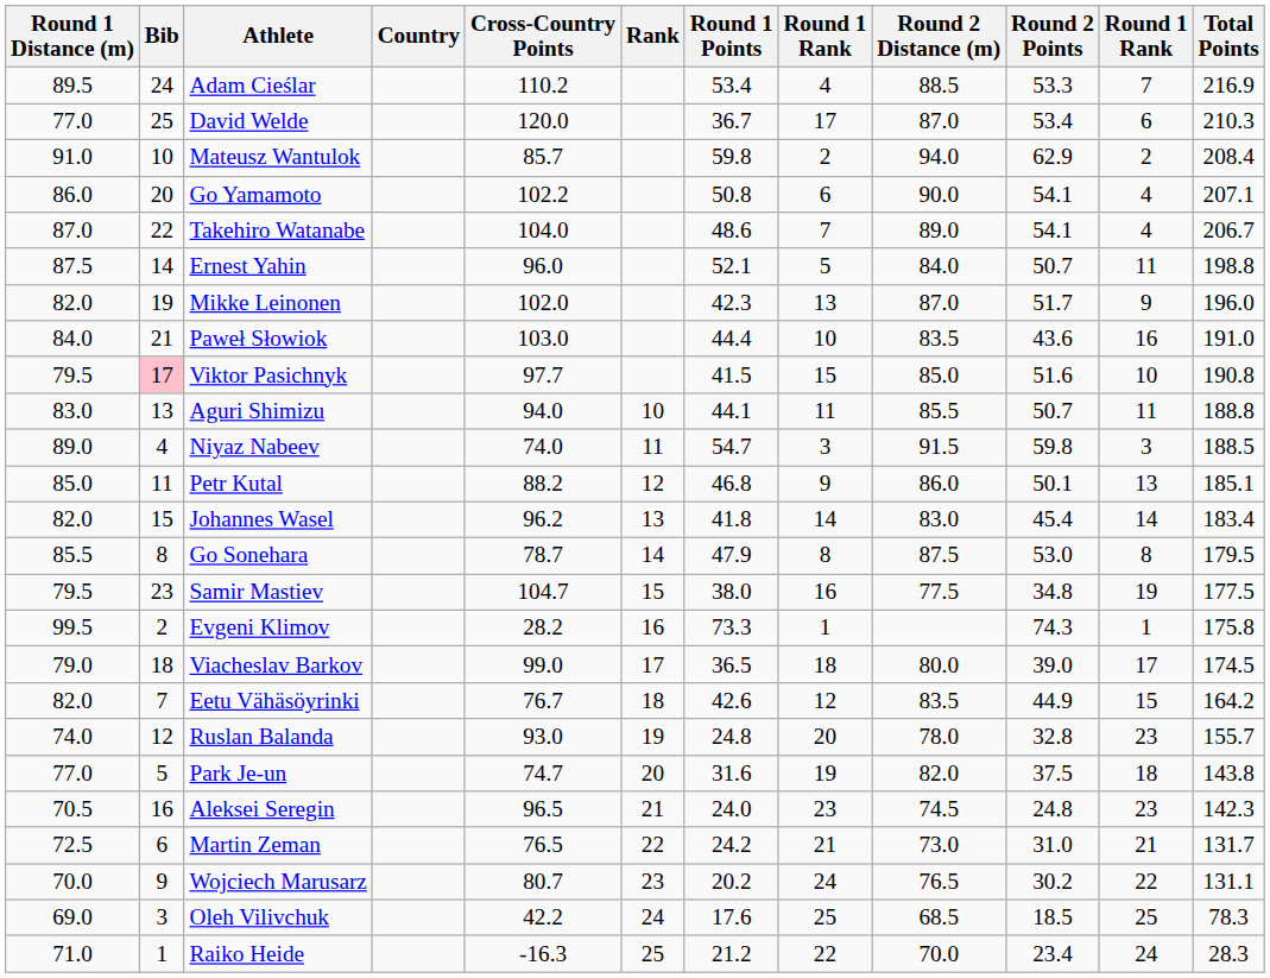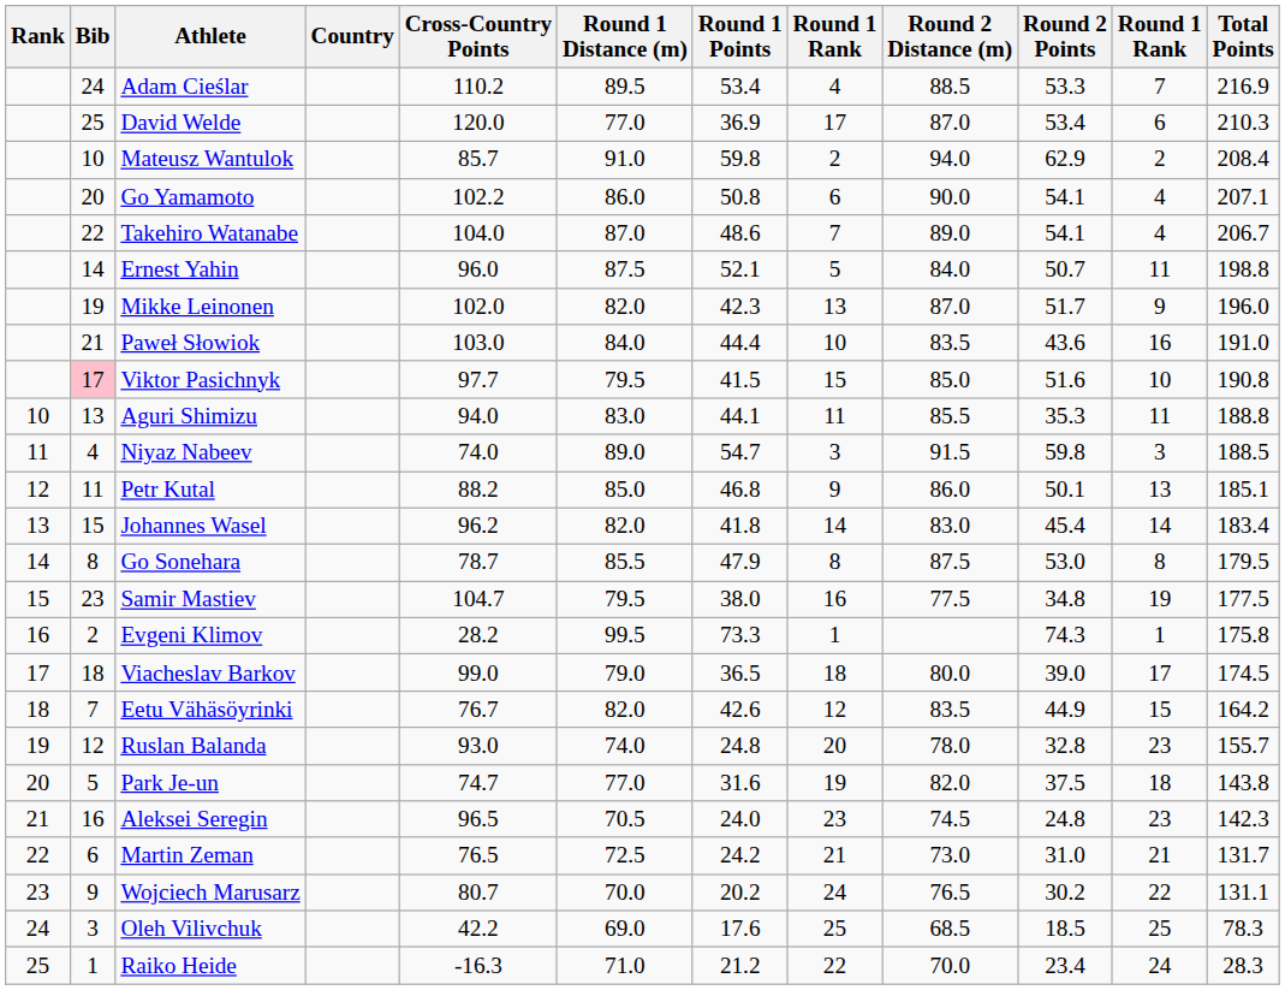columns swapped: Rank <-> Round 1 Distance (m)
David Welde | Round 1 Points: 36.7 -> 36.9
Aguri Shimizu | Round 2 Points: 50.7 -> 35.3
